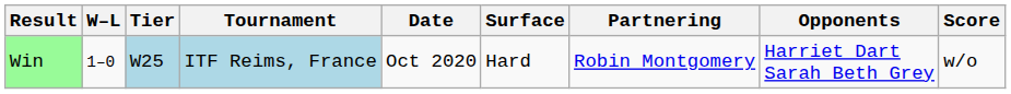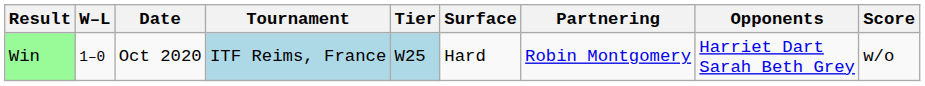columns swapped: Date <-> Tier
